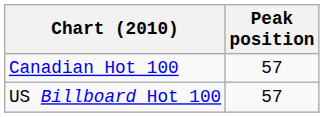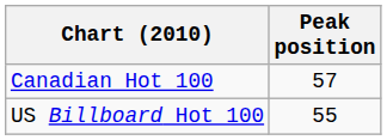US Billboard Hot 100 | Peak position: 57 -> 55
